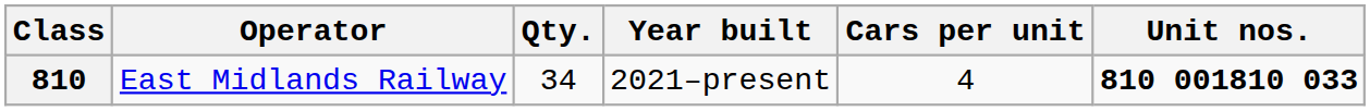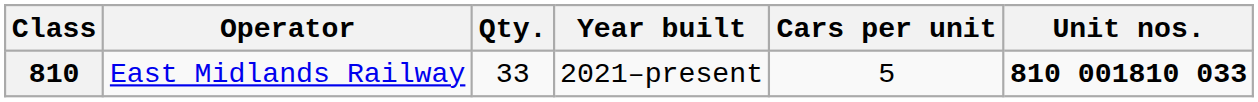810 | Qty.: 34 -> 33
810 | Cars per unit: 4 -> 5
